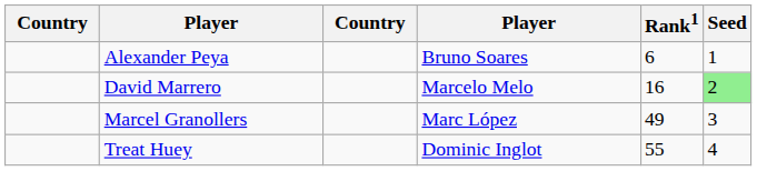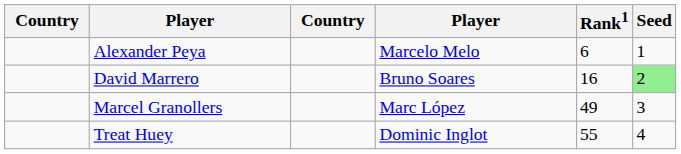Alexander Peya | column 4: Bruno Soares -> Marcelo Melo
David Marrero | column 4: Marcelo Melo -> Bruno Soares
